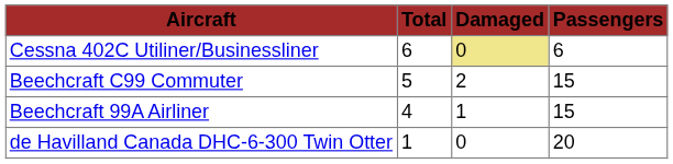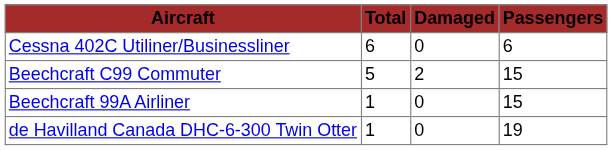Cessna 402C Utiliner/Businessliner | Damaged: khaki background -> no background
Beechcraft 99A Airliner | Total: 4 -> 1
Beechcraft 99A Airliner | Damaged: 1 -> 0
de Havilland Canada DHC-6-300 Twin Otter | Passengers: 20 -> 19
